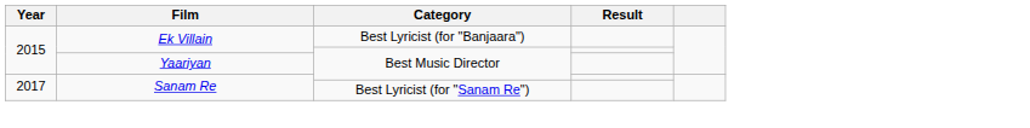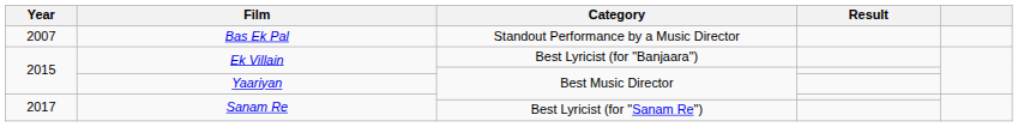+ row: 2007 | Bas Ek Pal | Standout Performance by a Music Director
